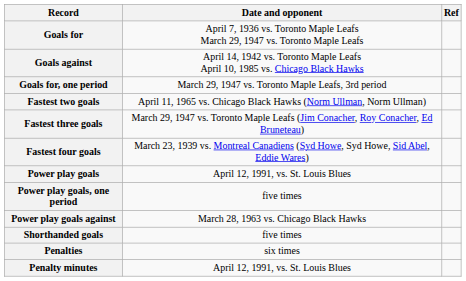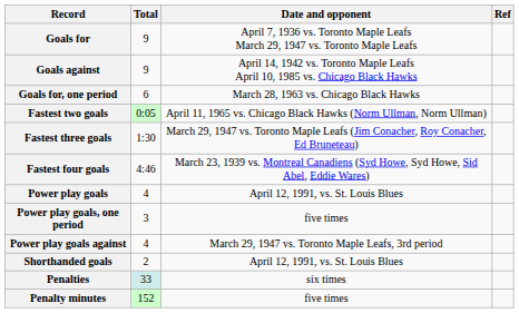+ column: Total | 9 | 9 | 6 | 0:05 | 1:30 | 4:46 | 4 | 3 | 4 | 2 | 33 | 152
Goals for, one period | Date and opponent: March 29, 1947 vs. Toronto Maple Leafs, 3rd period -> March 28, 1963 vs. Chicago Black Hawks
Power play goals against | Date and opponent: March 28, 1963 vs. Chicago Black Hawks -> March 29, 1947 vs. Toronto Maple Leafs, 3rd period
Shorthanded goals | Date and opponent: five times -> April 12, 1991, vs. St. Louis Blues
Penalty minutes | Date and opponent: April 12, 1991, vs. St. Louis Blues -> five times
